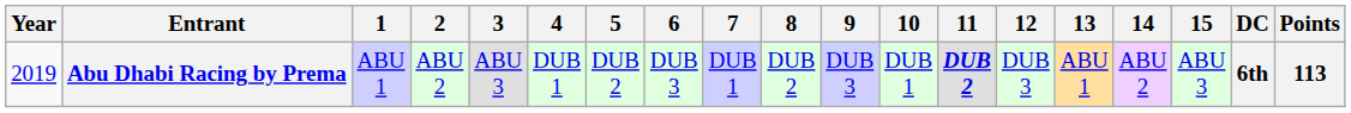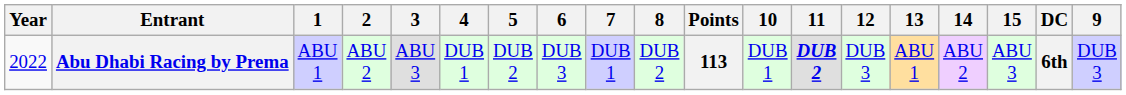columns swapped: 9 <-> Points
Abu Dhabi Racing by Prema | Year: 2019 -> 2022
